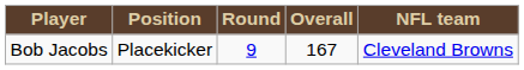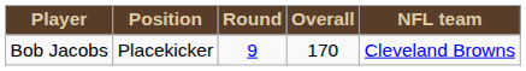Bob Jacobs | Overall: 167 -> 170
